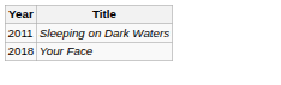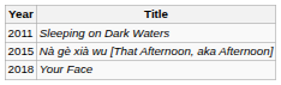+ row: 2015 | Nà gè xià wu [That Afternoon, aka Afternoon]
